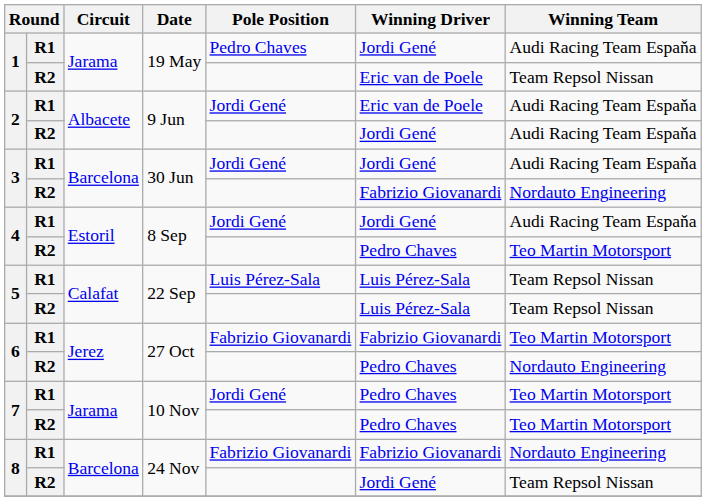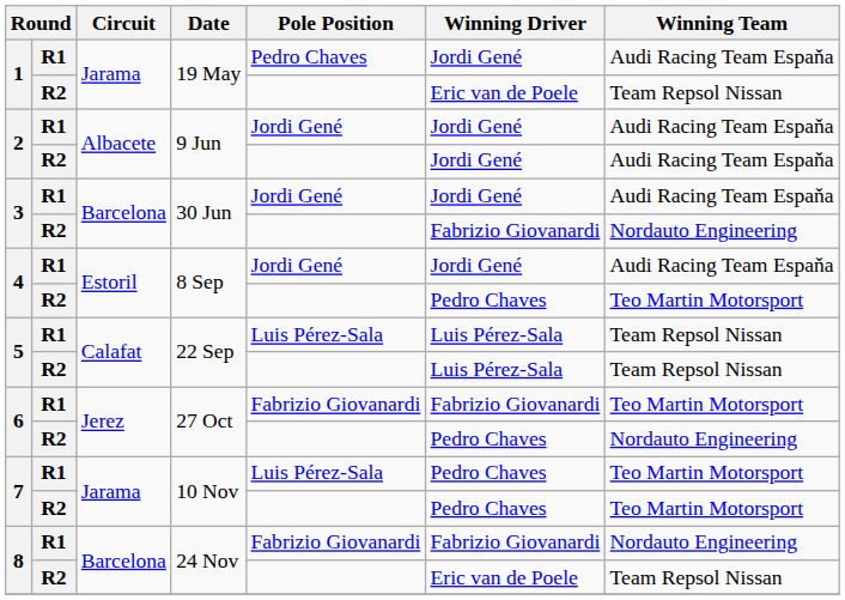2 / R1 | Winning Driver: Eric van de Poele -> Jordi Gené
7 / R1 | Pole Position: Jordi Gené -> Luis Pérez-Sala
8 / R2 | Winning Driver: Jordi Gené -> Eric van de Poele
